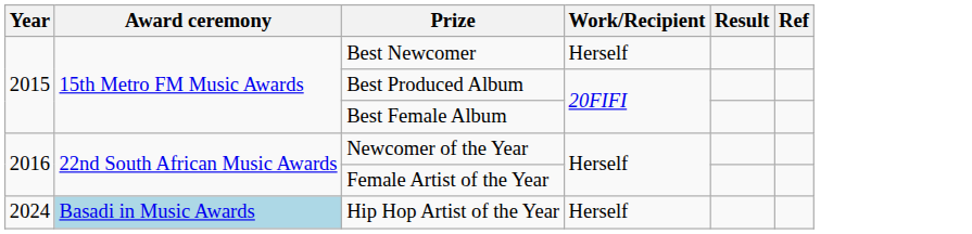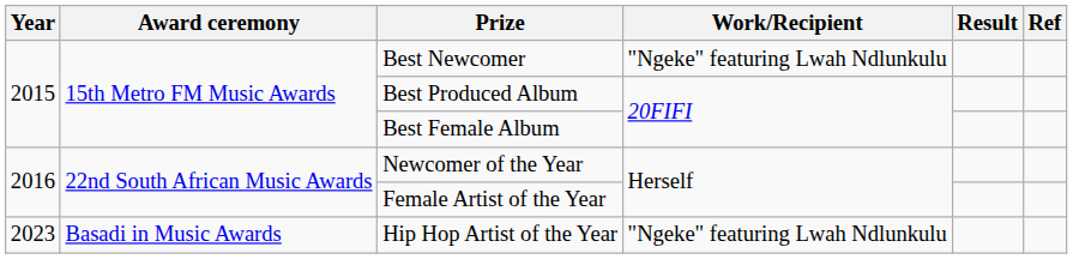Best Newcomer | Work/Recipient: Herself -> "Ngeke" featuring Lwah Ndlunkulu
Hip Hop Artist of the Year | Year: 2024 -> 2023
Hip Hop Artist of the Year | Award ceremony: lightblue background -> no background
Hip Hop Artist of the Year | Work/Recipient: Herself -> "Ngeke" featuring Lwah Ndlunkulu
